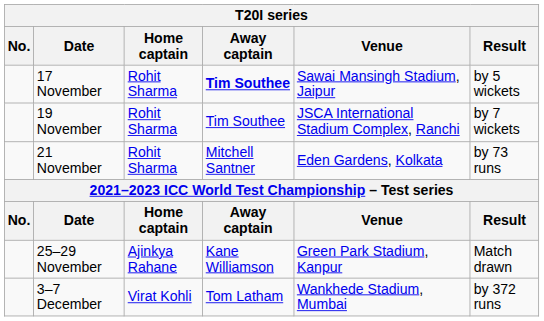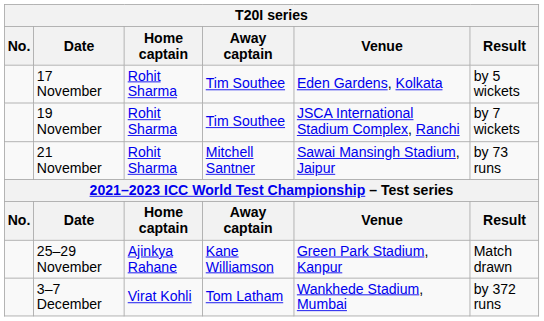17 November | Away captain: bold -> normal
17 November | Venue: Sawai Mansingh Stadium, Jaipur -> Eden Gardens, Kolkata
21 November | Venue: Eden Gardens, Kolkata -> Sawai Mansingh Stadium, Jaipur
